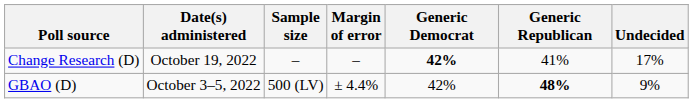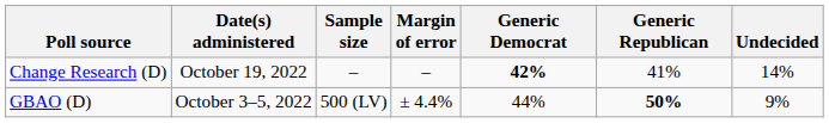Change Research (D) | Undecided: 17% -> 14%
GBAO (D) | Generic Democrat: 42% -> 44%
GBAO (D) | Generic Republican: 48% -> 50%
